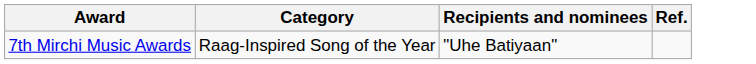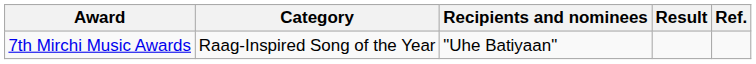+ column: Result
